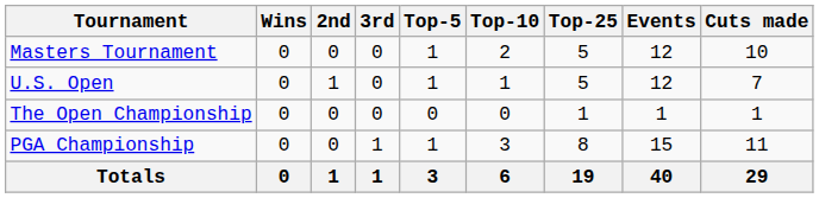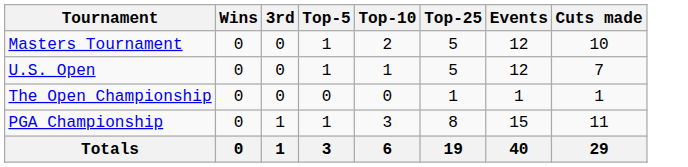- column: 2nd | 0 | 1 | 0 | 0 | 1
